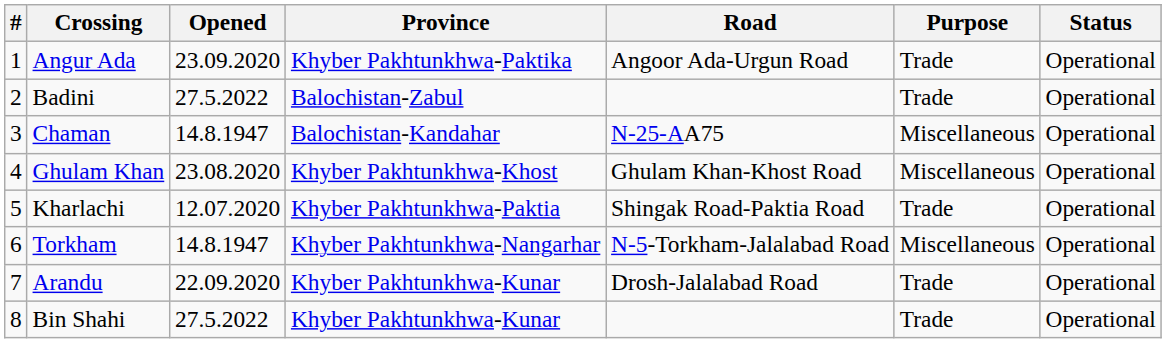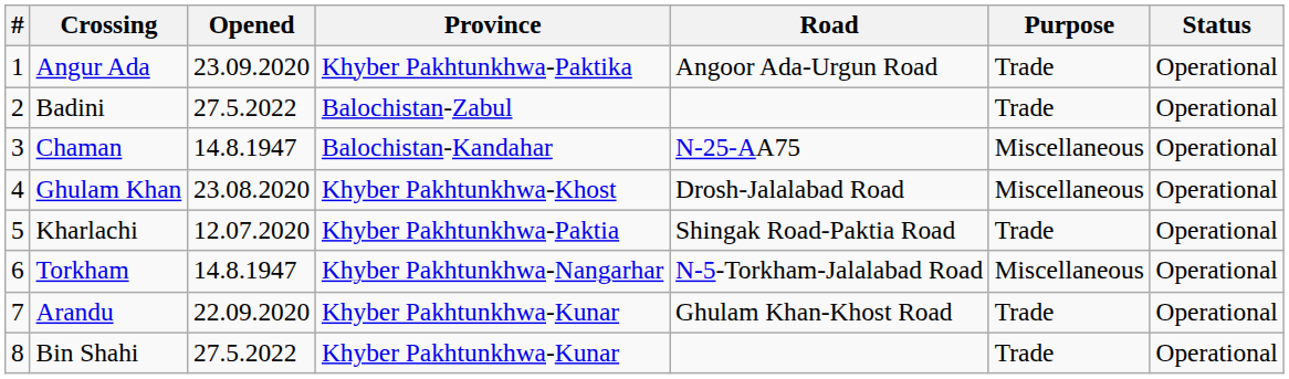Ghulam Khan | Road: Ghulam Khan-Khost Road -> Drosh-Jalalabad Road
Arandu | Road: Drosh-Jalalabad Road -> Ghulam Khan-Khost Road
